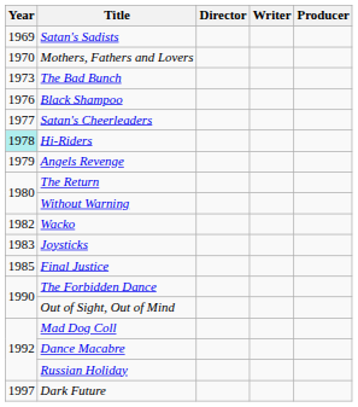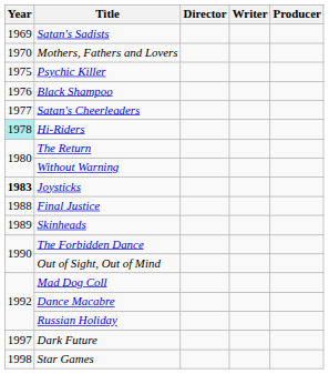- row: 1973 | The Bad Bunch
+ row: 1975 | Psychic Killer
- row: 1979 | Angels Revenge
- row: 1982 | Wacko
Joysticks | Year: normal -> bold
Final Justice | Year: 1985 -> 1988
+ row: 1989 | Skinheads
+ row: 1998 | Star Games
